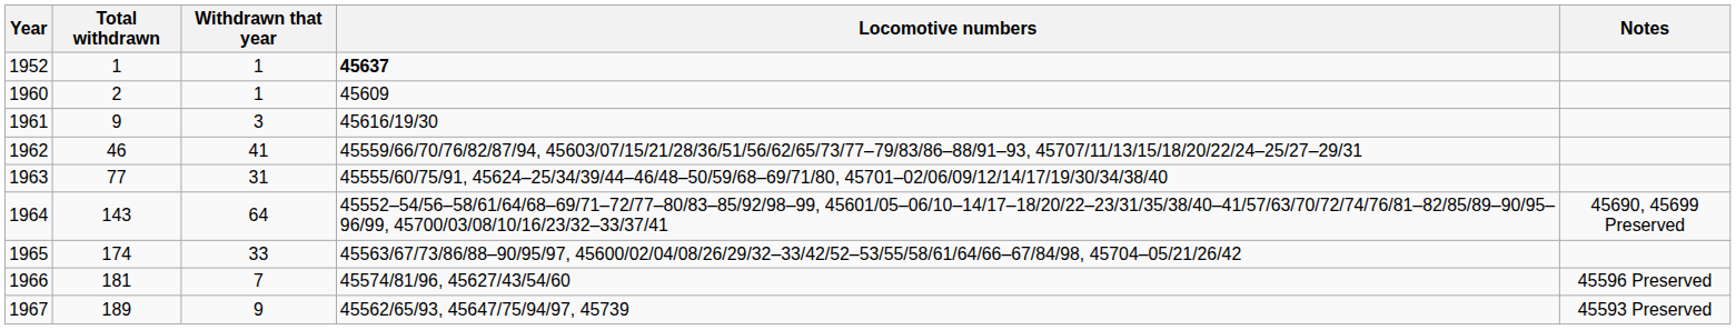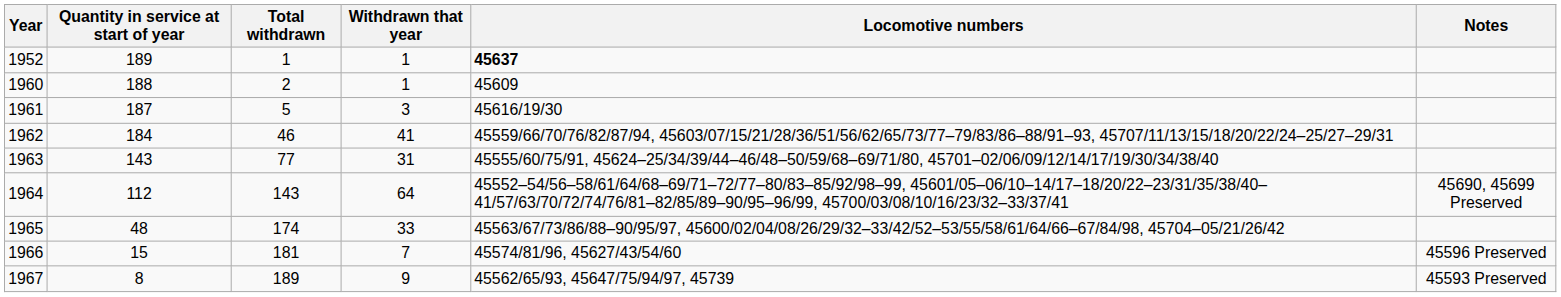+ column: Quantity in service at start of year | 189 | 188 | 187 | 184 | 143 | 112 | 48 | 15 | 8
1961 | Total withdrawn: 9 -> 5
